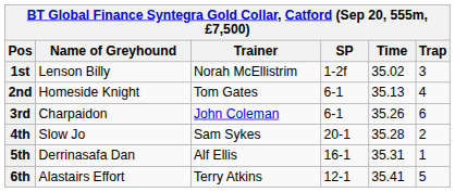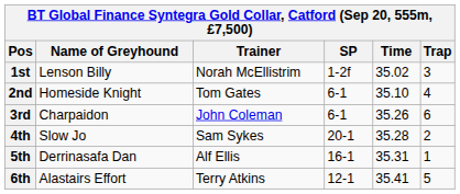2nd | Time: 35.13 -> 35.10
